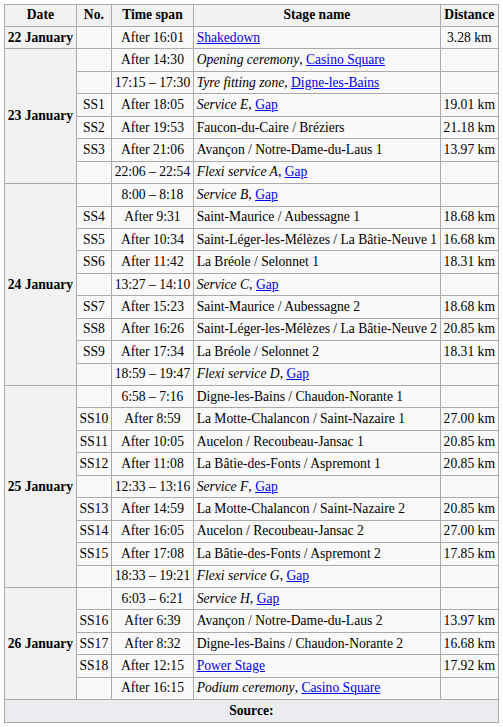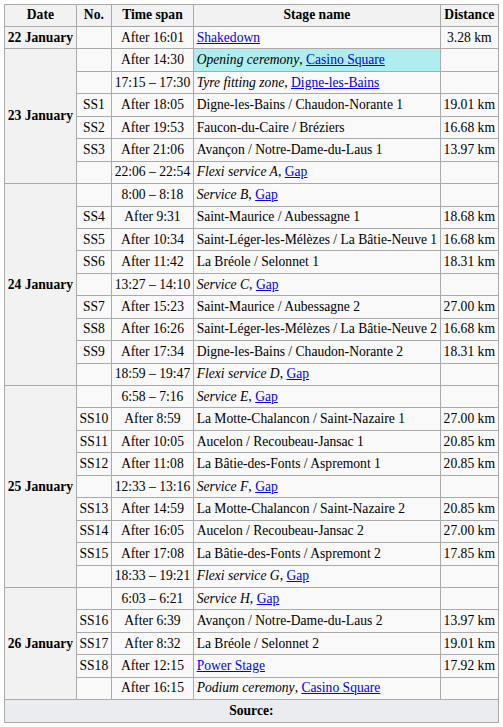After 14:30 | Stage name: no background -> paleturquoise background
After 18:05 | Stage name: Service E, Gap -> Digne-les-Bains / Chaudon-Norante 1
After 19:53 | Distance: 21.18 km -> 16.68 km
After 15:23 | Distance: 18.68 km -> 27.00 km
After 16:26 | Distance: 20.85 km -> 16.68 km
After 17:34 | Stage name: La Bréole / Selonnet 2 -> Digne-les-Bains / Chaudon-Norante 2
6:58 – 7:16 | Stage name: Digne-les-Bains / Chaudon-Norante 1 -> Service E, Gap
After 8:32 | Stage name: Digne-les-Bains / Chaudon-Norante 2 -> La Bréole / Selonnet 2
After 8:32 | Distance: 16.68 km -> 19.01 km
